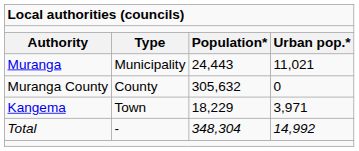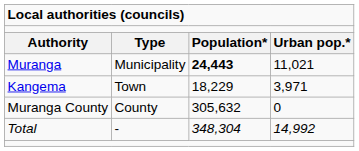Muranga | column 3: normal -> bold
rows swapped: Kangema <-> Muranga County
